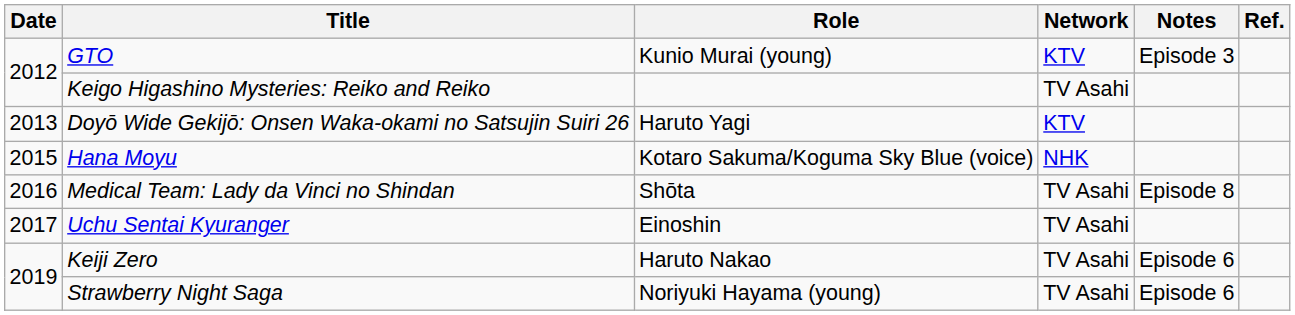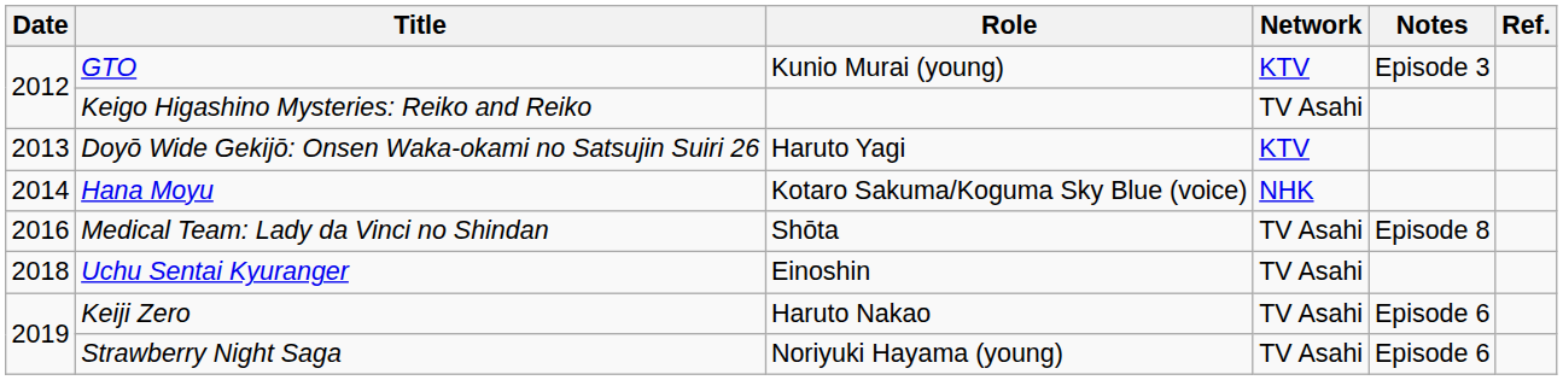Hana Moyu | Date: 2015 -> 2014
Uchu Sentai Kyuranger | Date: 2017 -> 2018
